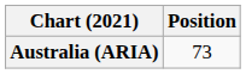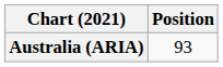Australia (ARIA) | Position: 73 -> 93
